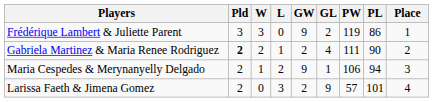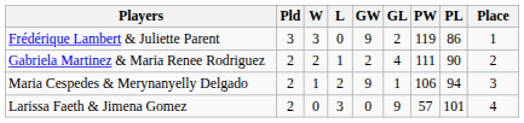Gabriela Martinez & Maria Renee Rodriguez | Pld: bold -> normal
Larissa Faeth & Jimena Gomez | GW: 2 -> 0
